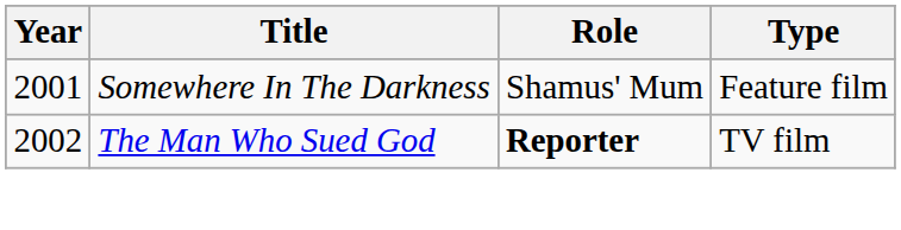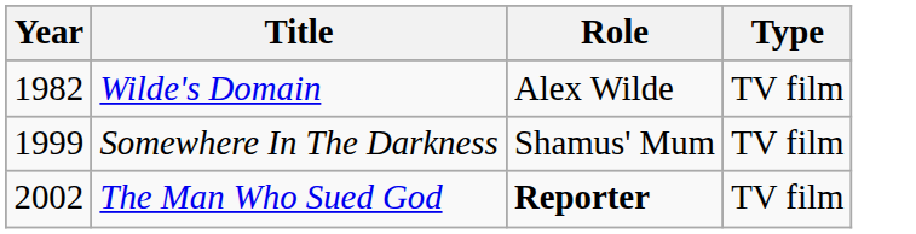+ row: 1982 | Wilde's Domain | Alex Wilde | TV film
Somewhere In The Darkness | Year: 2001 -> 1999
Somewhere In The Darkness | Type: Feature film -> TV film
